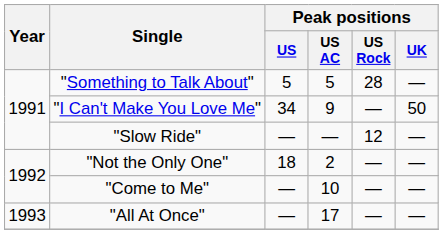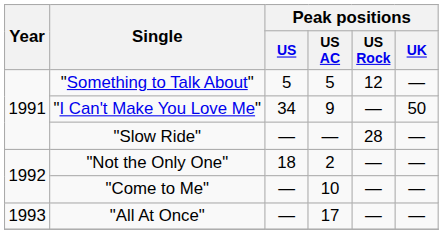"Something to Talk About" | Peak positions / US Rock: 28 -> 12
"Slow Ride" | Peak positions / US Rock: 12 -> 28
